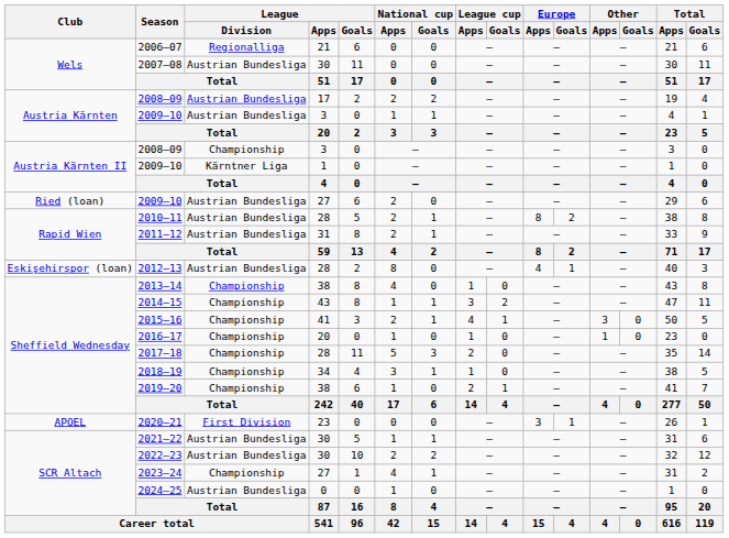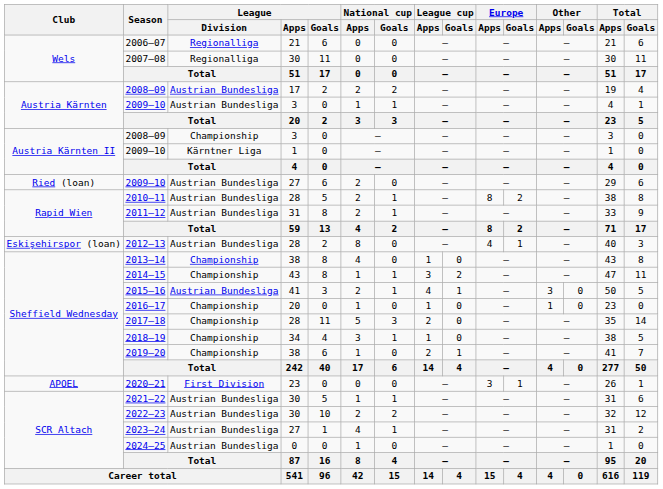2007–08 | League / Division: Austrian Bundesliga -> Regionalliga
2015–16 | League / Division: Championship -> Austrian Bundesliga
2023–24 | League / Division: Championship -> Austrian Bundesliga
